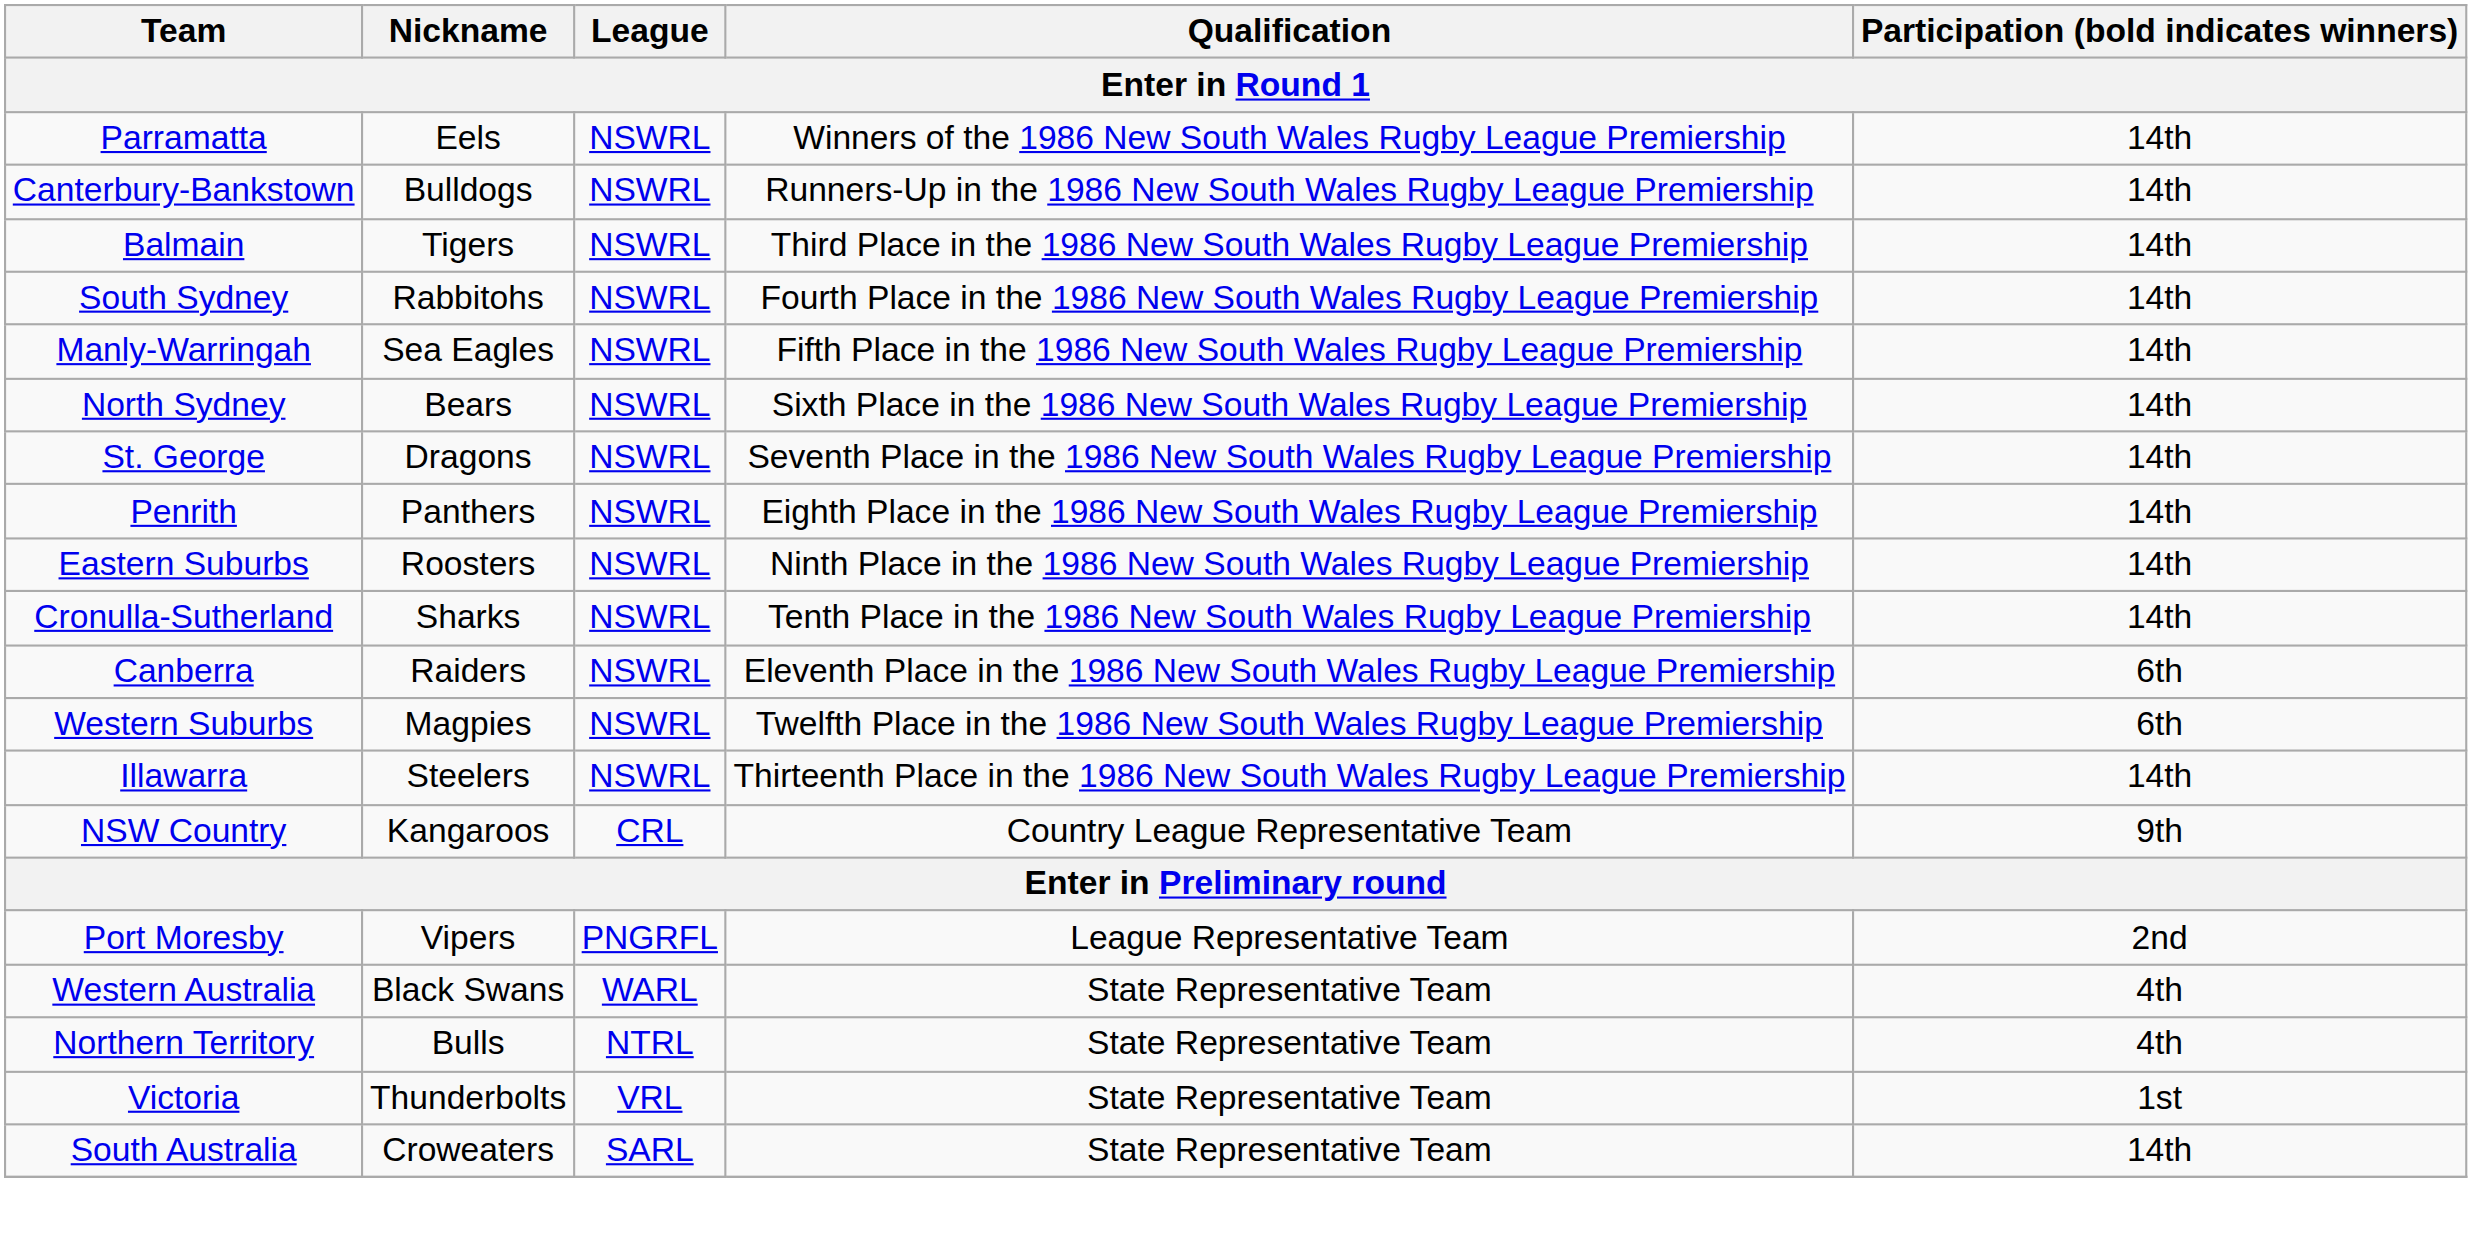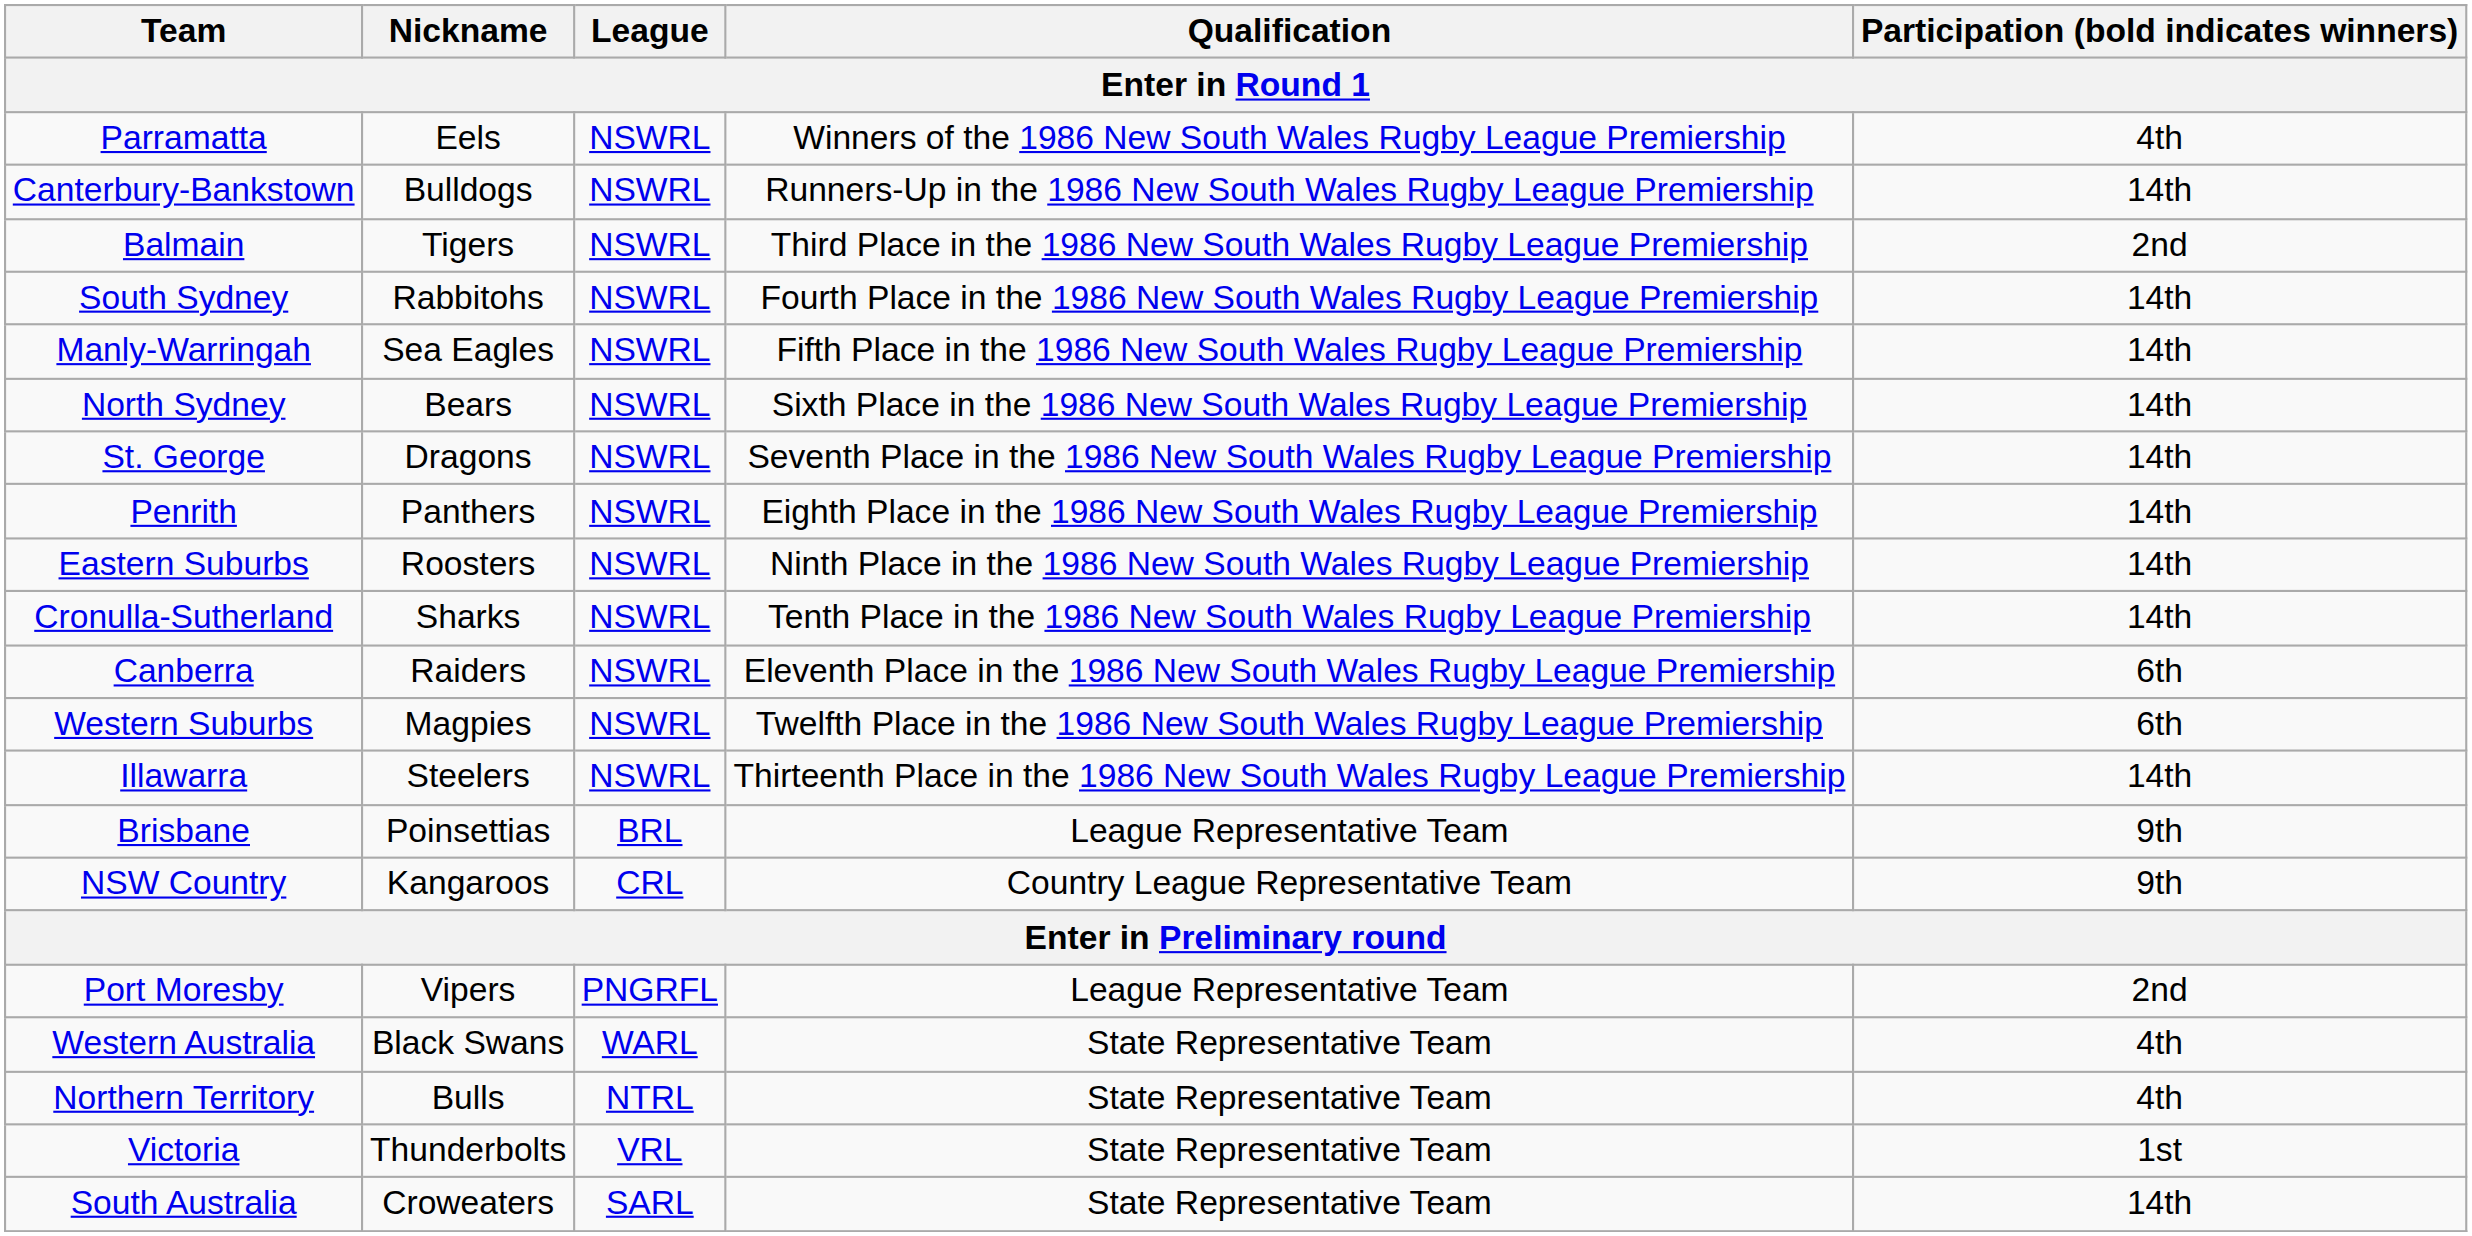Parramatta | Participation (bold indicates winners): 14th -> 4th
Balmain | Participation (bold indicates winners): 14th -> 2nd
+ row: Brisbane | Poinsettias | BRL | League Representative Team | 9th
